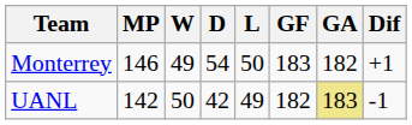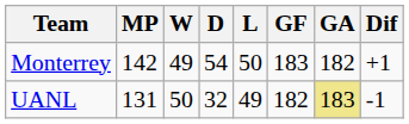Monterrey | MP: 146 -> 142
UANL | MP: 142 -> 131
UANL | D: 42 -> 32
